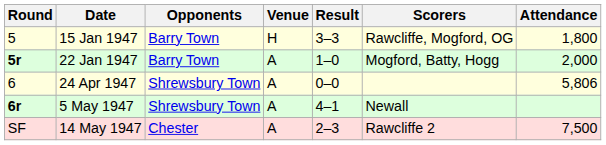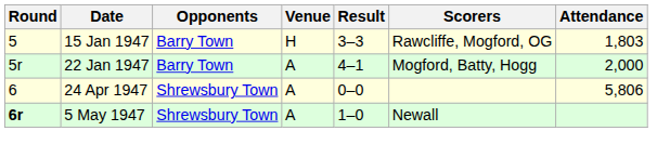15 Jan 1947 | Attendance: 1,800 -> 1,803
22 Jan 1947 | Round: bold -> normal
22 Jan 1947 | Result: 1–0 -> 4–1
5 May 1947 | Result: 4–1 -> 1–0
- row: SF | 14 May 1947 | Chester | A | 2–3 | Rawcliffe 2 | 7,500
